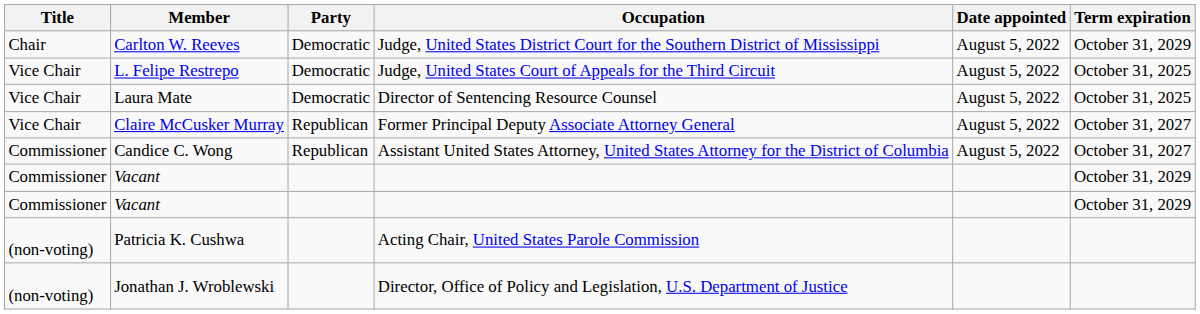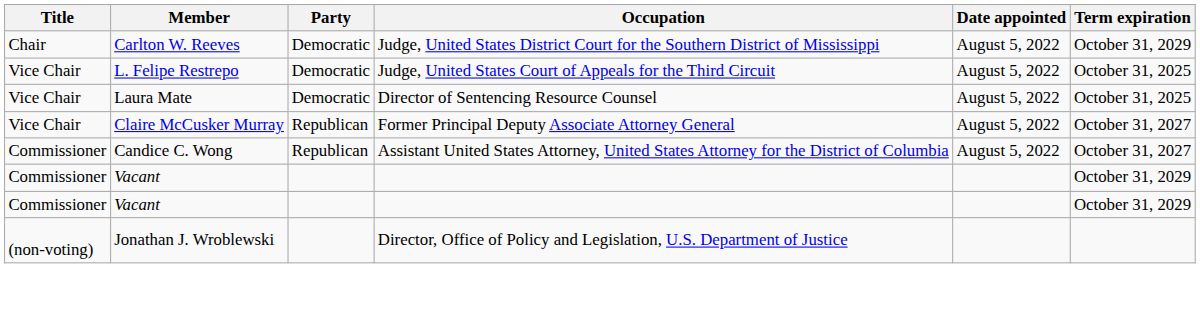- row: (non-voting) | Patricia K. Cushwa | Acting Chair, United States Parole Commission
